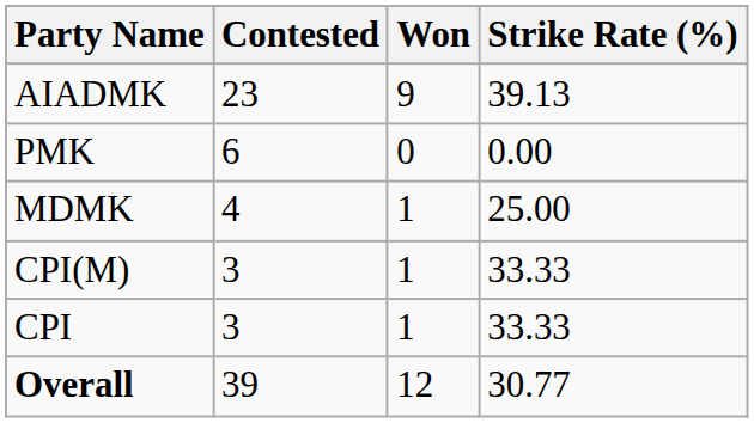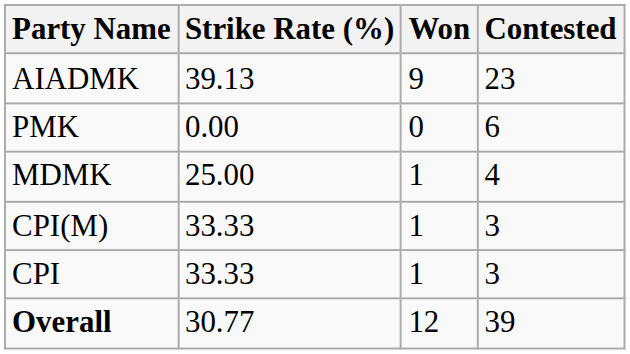columns swapped: Contested <-> Strike Rate (%)
